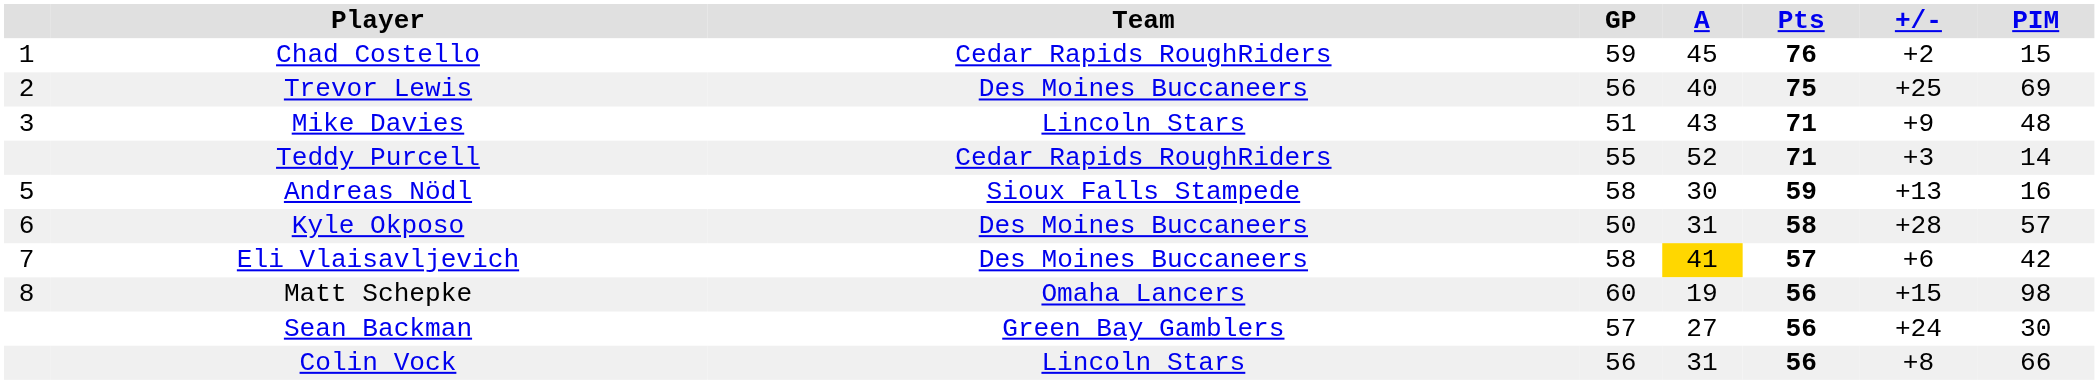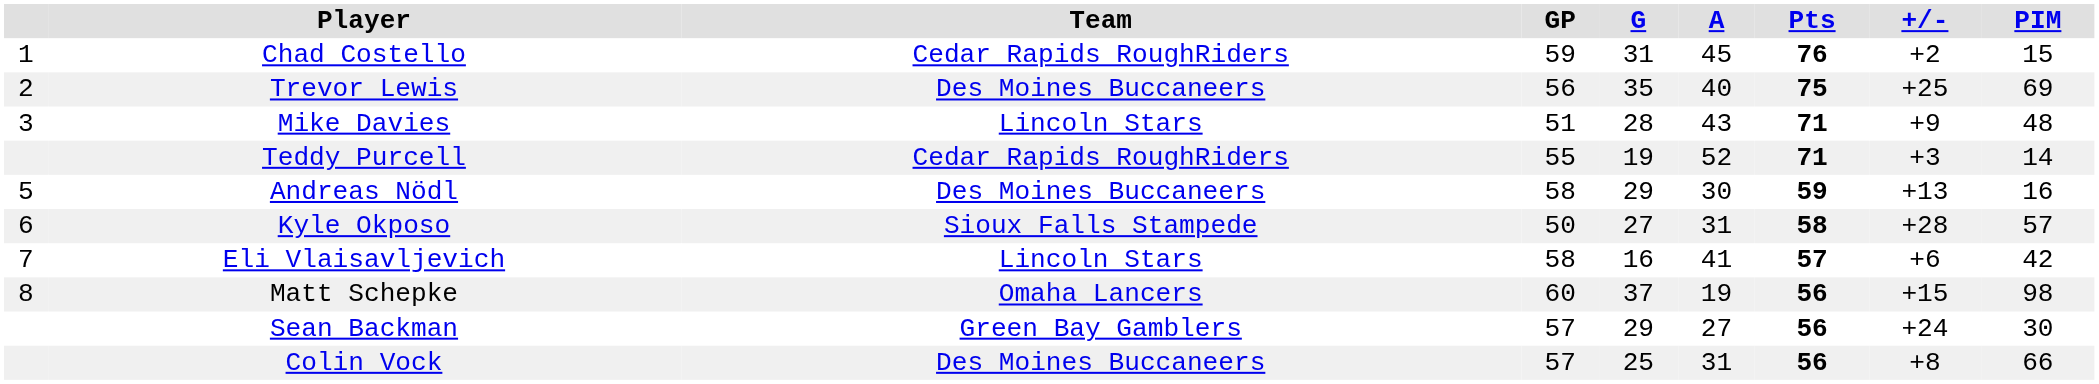+ column: G | 31 | 35 | 28 | 19 | 29 | 27 | 16 | 37 | 29 | 25
Andreas Nödl | Team: Sioux Falls Stampede -> Des Moines Buccaneers
Kyle Okposo | Team: Des Moines Buccaneers -> Sioux Falls Stampede
Eli Vlaisavljevich | Team: Des Moines Buccaneers -> Lincoln Stars
Eli Vlaisavljevich | A: gold background -> no background
Colin Vock | Team: Lincoln Stars -> Des Moines Buccaneers
Colin Vock | GP: 56 -> 57
